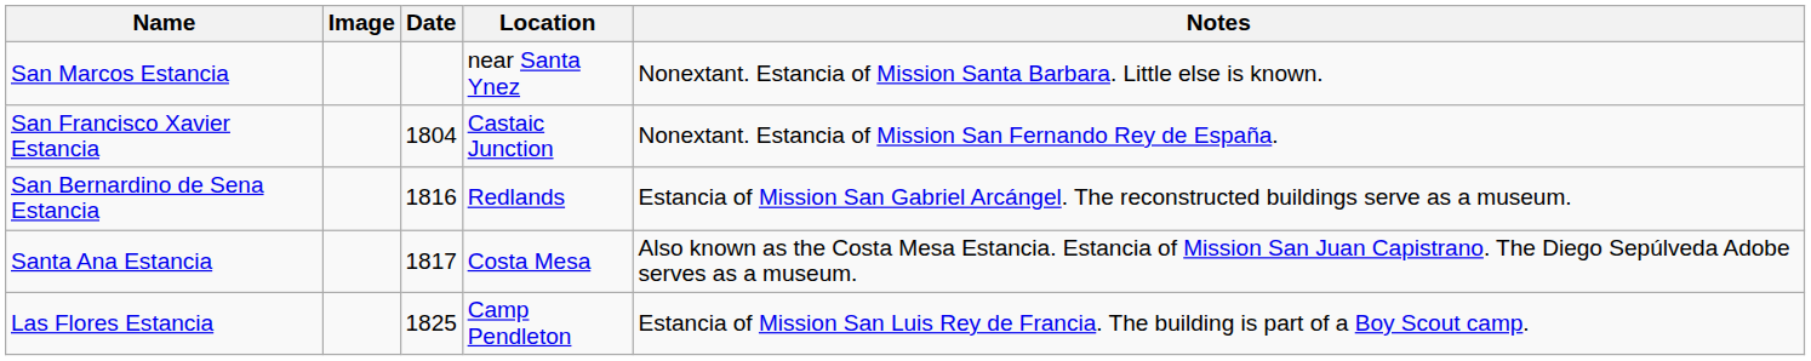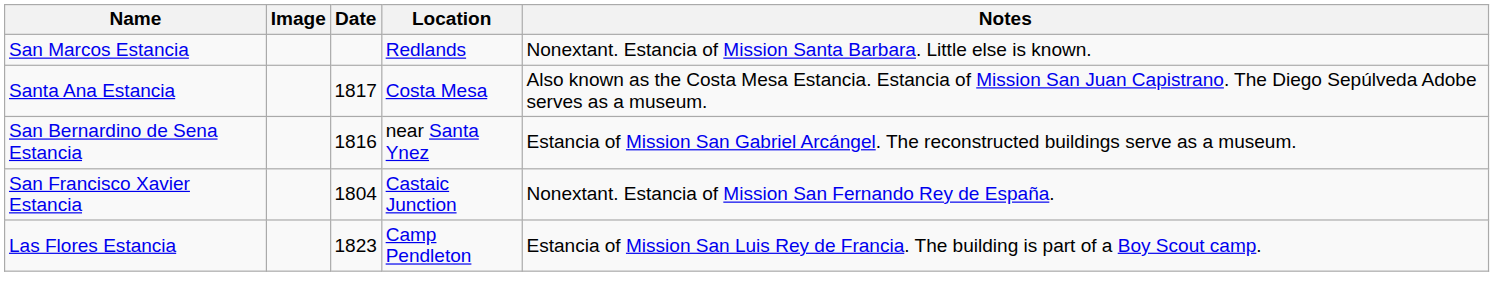San Marcos Estancia | Location: near Santa Ynez -> Redlands
rows swapped: San Francisco Xavier Estancia <-> Santa Ana Estancia
San Bernardino de Sena Estancia | Location: Redlands -> near Santa Ynez
Las Flores Estancia | Date: 1825 -> 1823
